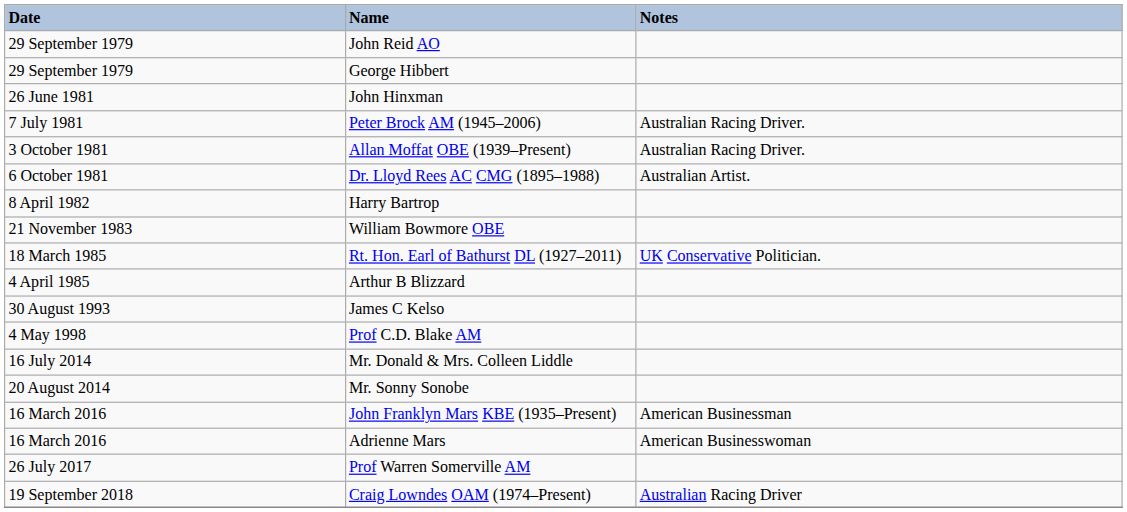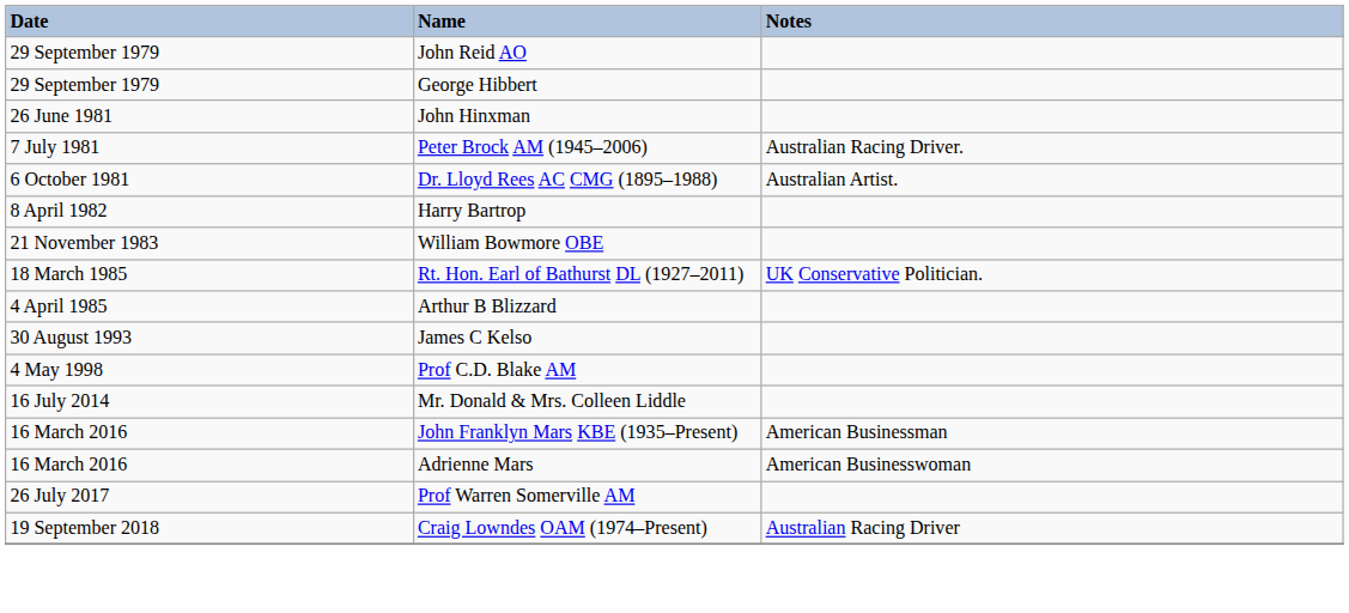- row: 3 October 1981 | Allan Moffat OBE (1939–Present) | Australian Racing Driver.
- row: 20 August 2014 | Mr. Sonny Sonobe
